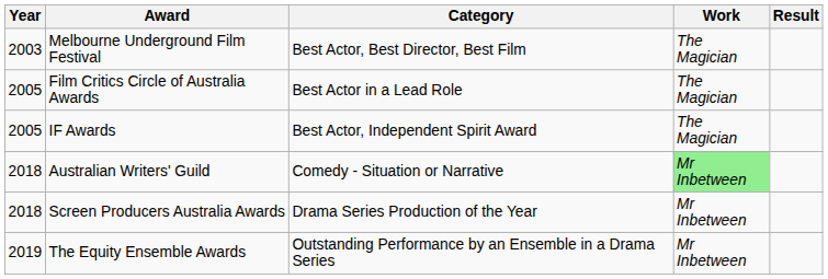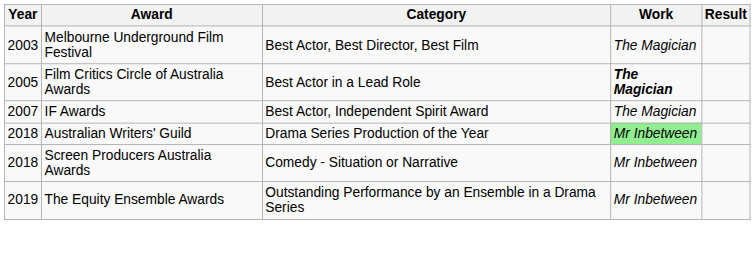Film Critics Circle of Australia Awards | Work: normal -> bold
IF Awards | Year: 2005 -> 2007
Australian Writers' Guild | Category: Comedy - Situation or Narrative -> Drama Series Production of the Year
Screen Producers Australia Awards | Category: Drama Series Production of the Year -> Comedy - Situation or Narrative
